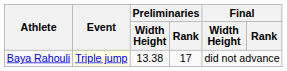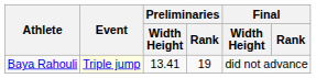Baya Rahouli | Preliminaries / Width Height: 13.38 -> 13.41
Baya Rahouli | Preliminaries / Rank: 17 -> 19
